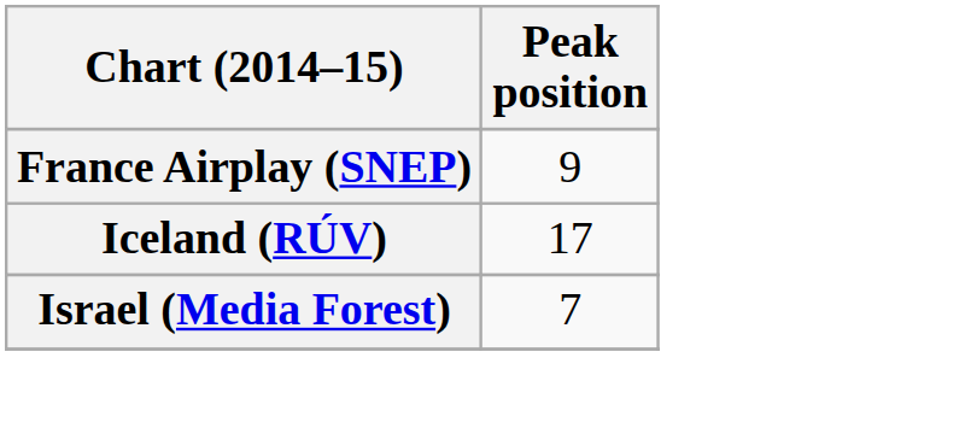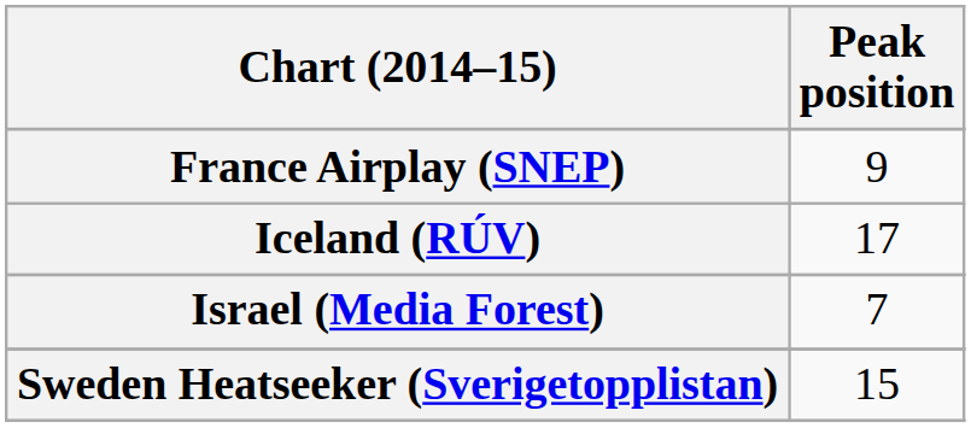+ row: Sweden Heatseeker (Sverigetopplistan) | 15
